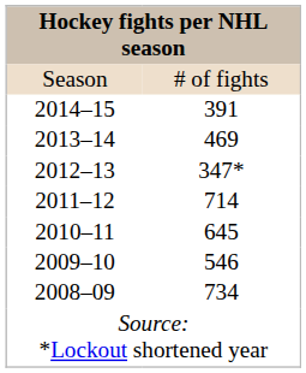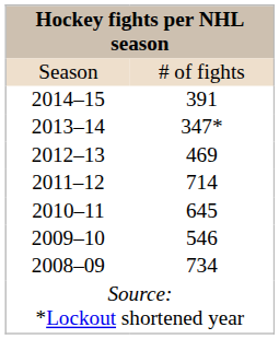2013–14 | column 2: 469 -> 347*
2012–13 | column 2: 347* -> 469
